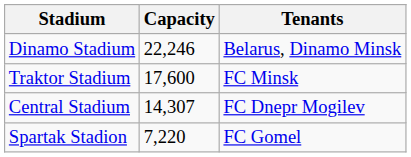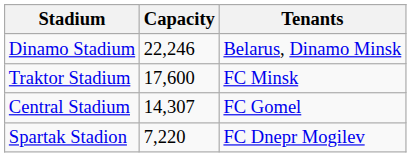Central Stadium | Tenants: FC Dnepr Mogilev -> FC Gomel
Spartak Stadion | Tenants: FC Gomel -> FC Dnepr Mogilev
